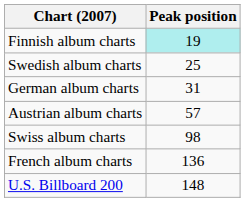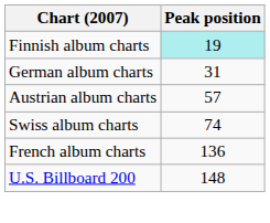- row: Swedish album charts | 25
Swiss album charts | Peak position: 98 -> 74
